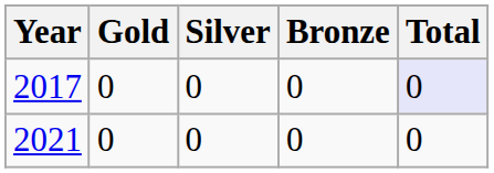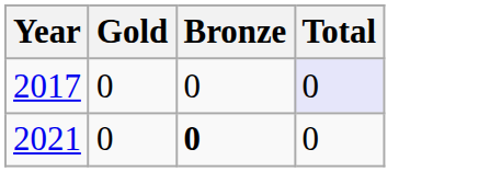- column: Silver | 0 | 0
2021 | Bronze: normal -> bold
